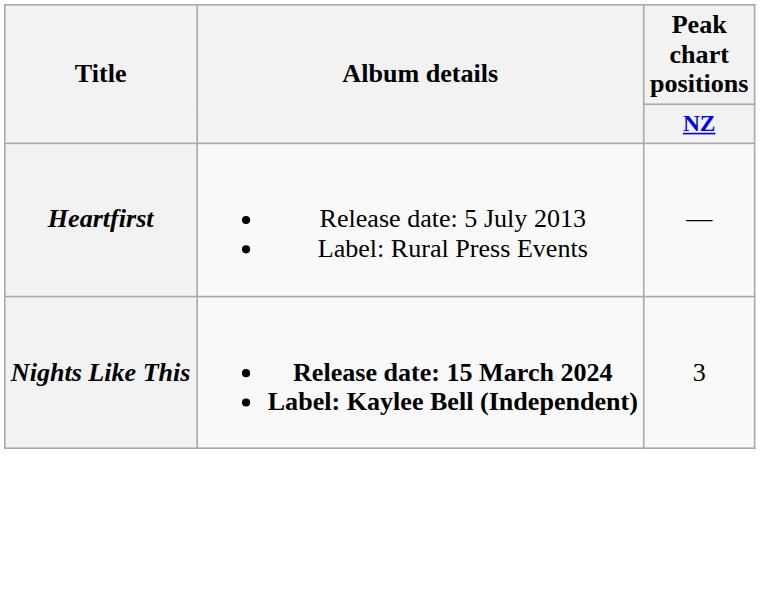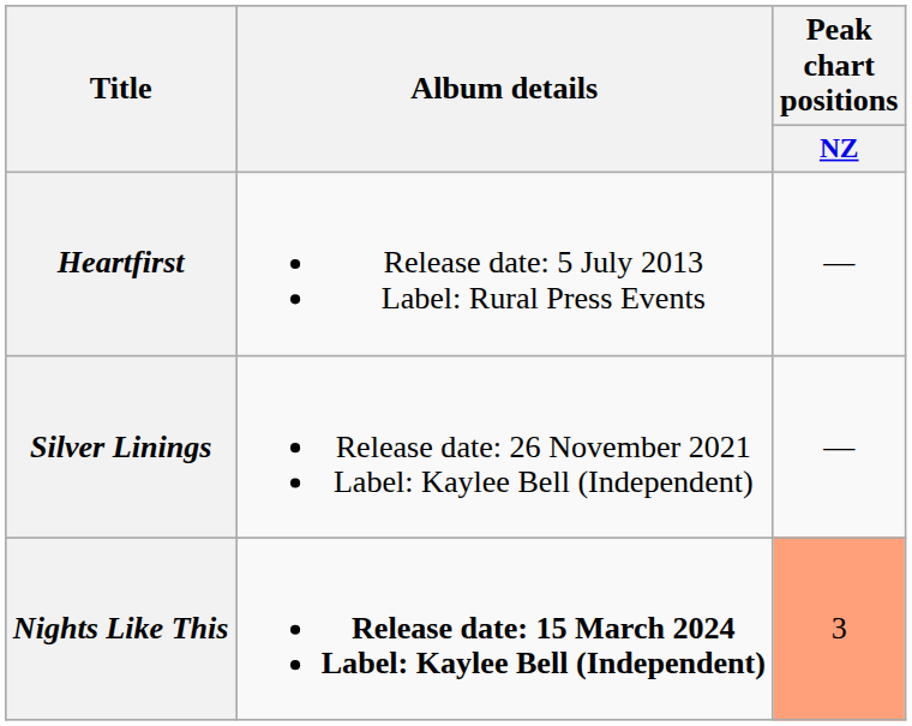+ row: Silver Linings | Release date: 26 November 2021 Label: Kaylee Bell (Independent) | —
Nights Like This | Peak chart positions / NZ: no background -> lightsalmon background
